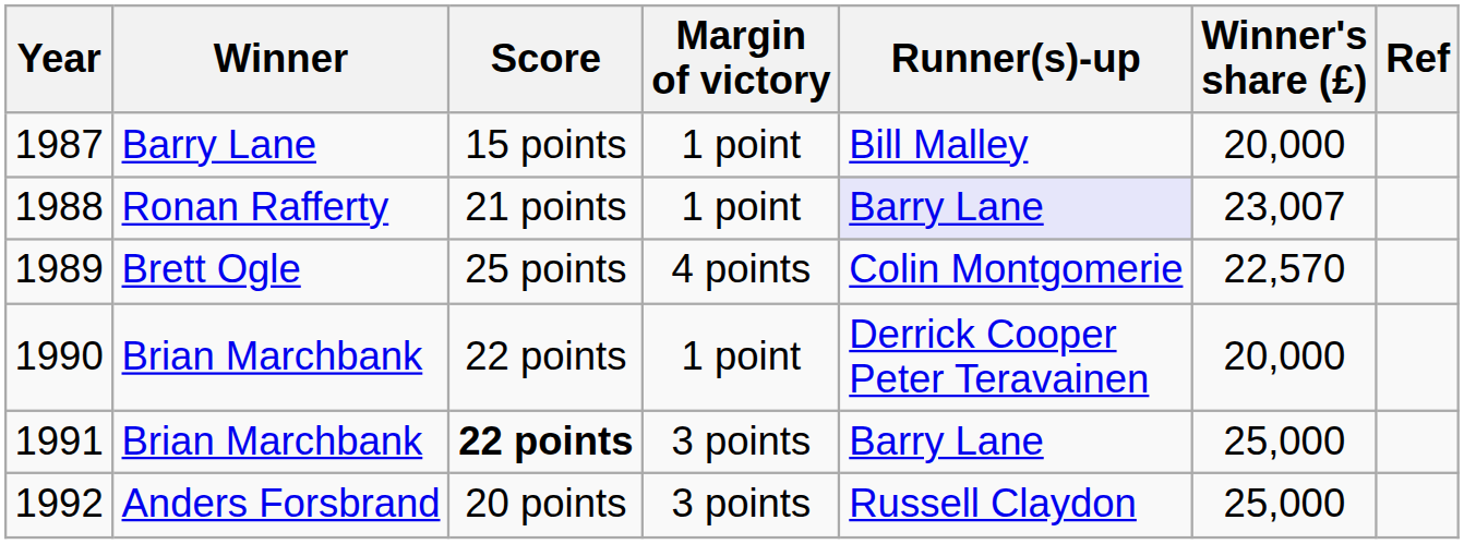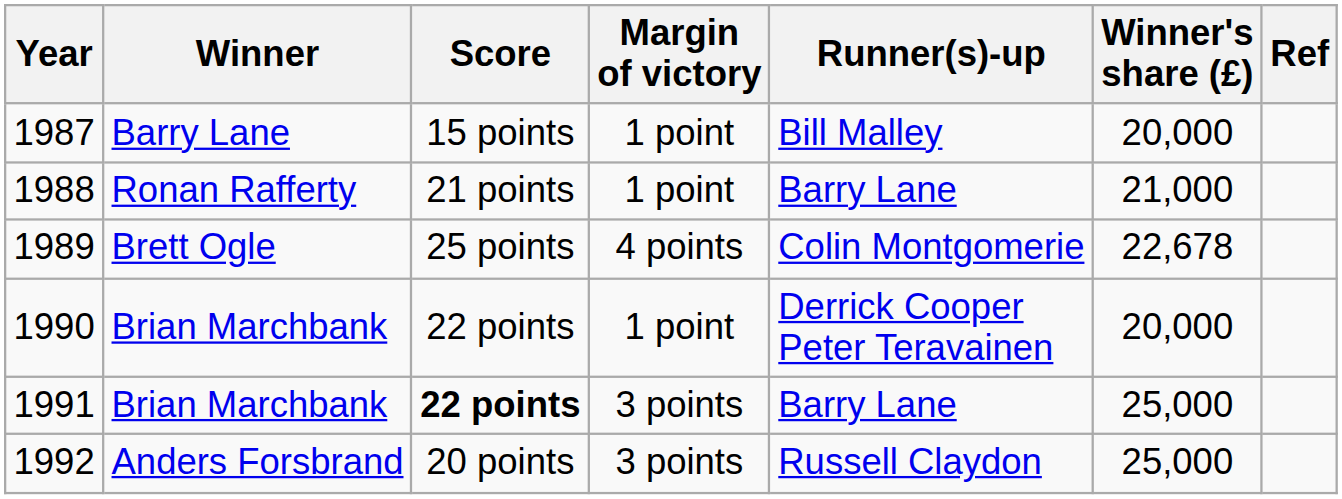1988 | Runner(s)-up: lavender background -> no background
1988 | Winner's share (£): 23,007 -> 21,000
1989 | Winner's share (£): 22,570 -> 22,678
